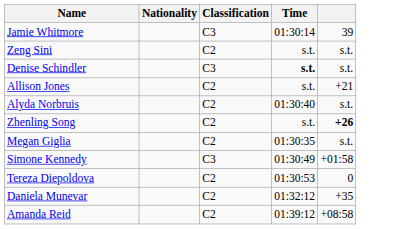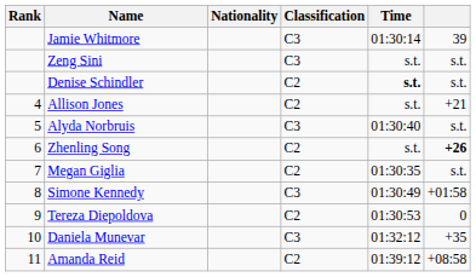+ column: Rank | 4 | 5 | 6 | 7 | 8 | 9 | 10 | 11
Zeng Sini | Classification: C2 -> C3
Denise Schindler | Classification: C3 -> C2
Alyda Norbruis | Classification: C2 -> C3
Daniela Munevar | Classification: C2 -> C3
